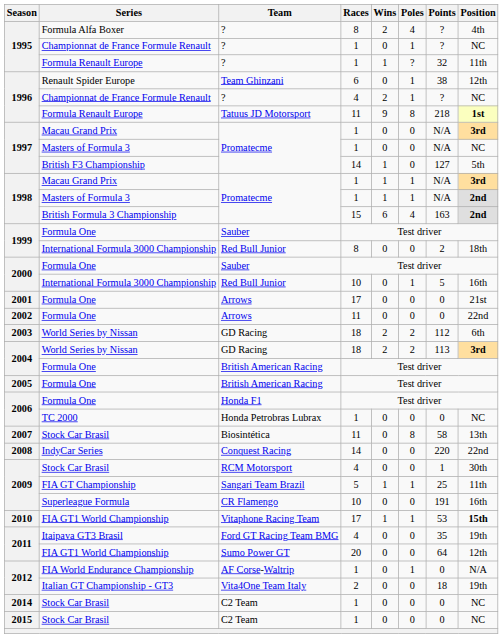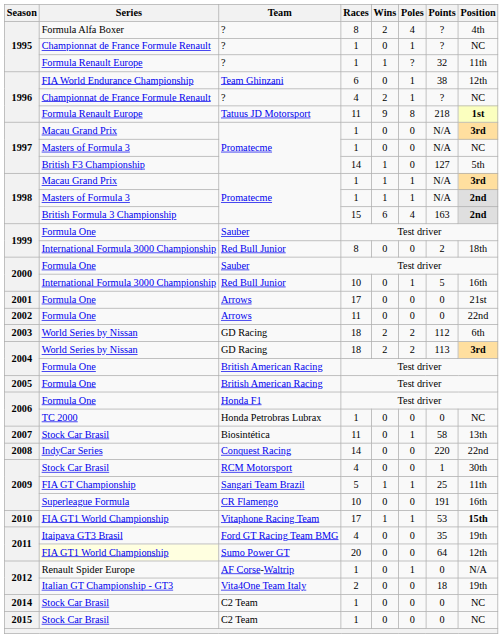Team Ghinzani | Series: Renault Spider Europe -> FIA World Endurance Championship
Biosintética | Poles: 8 -> 1
Sumo Power GT | Series: no background -> lightyellow background
AF Corse-Waltrip | Series: FIA World Endurance Championship -> Renault Spider Europe
